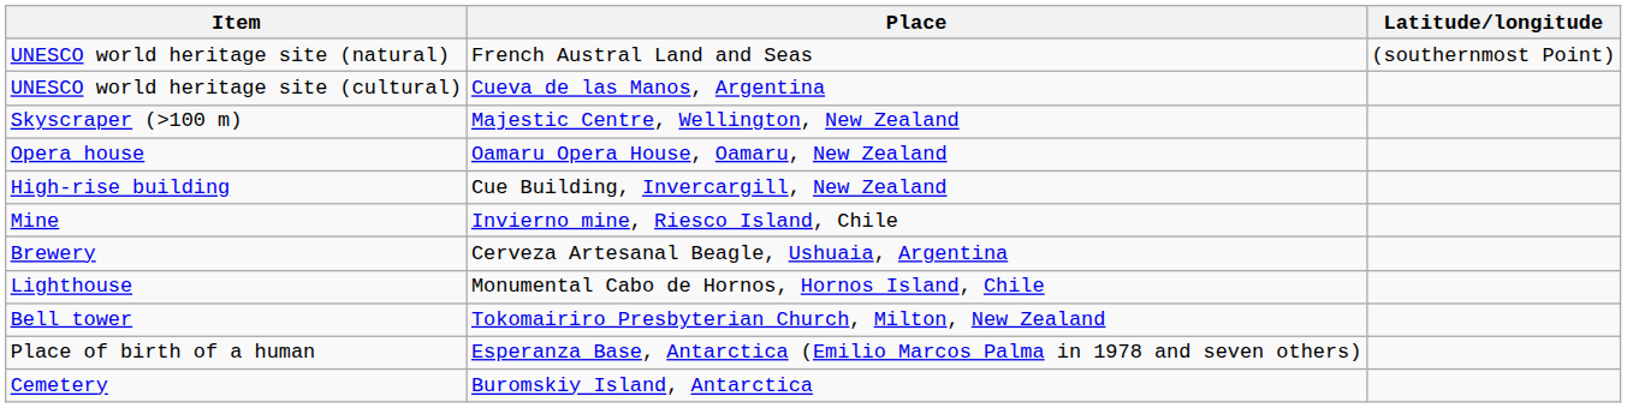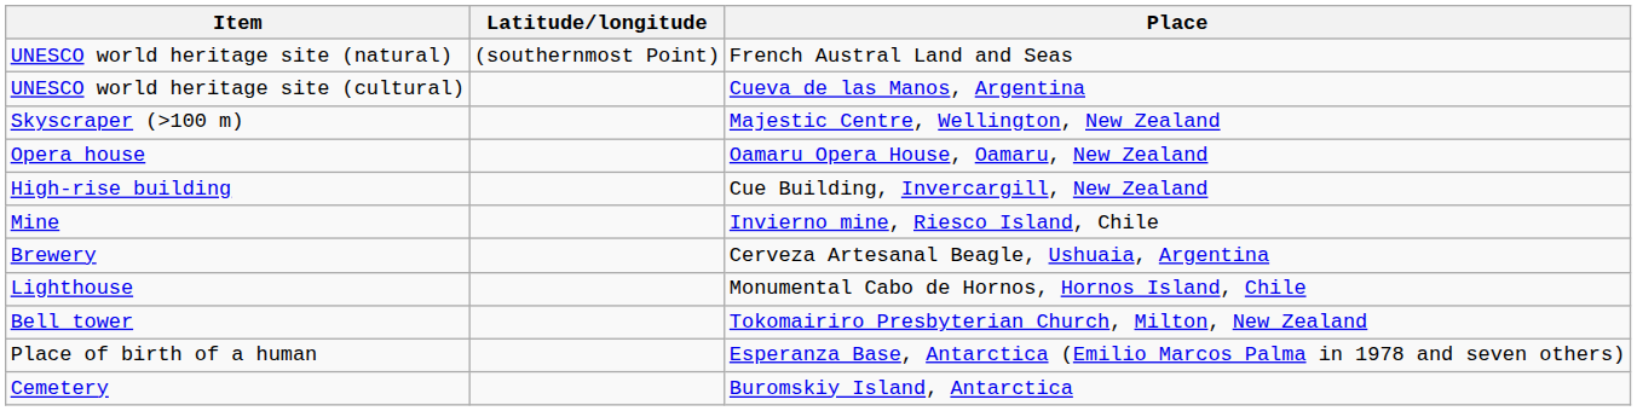columns swapped: Place <-> Latitude/longitude
